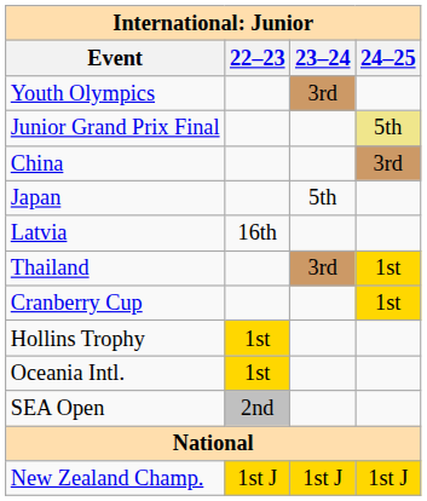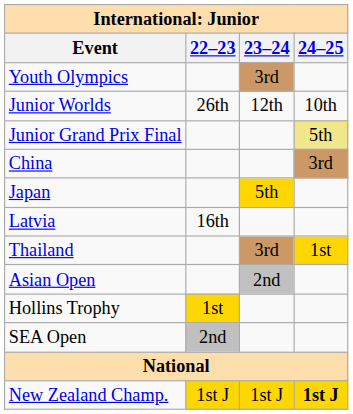+ row: Junior Worlds | 26th | 12th | 10th
Japan | 23–24: no background -> gold background
+ row: Asian Open | 2nd
- row: Cranberry Cup | 1st
- row: Oceania Intl. | 1st
New Zealand Champ. | 24–25: normal -> bold
